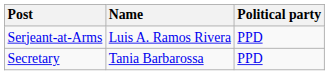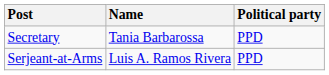rows swapped: Secretary <-> Serjeant-at-Arms
